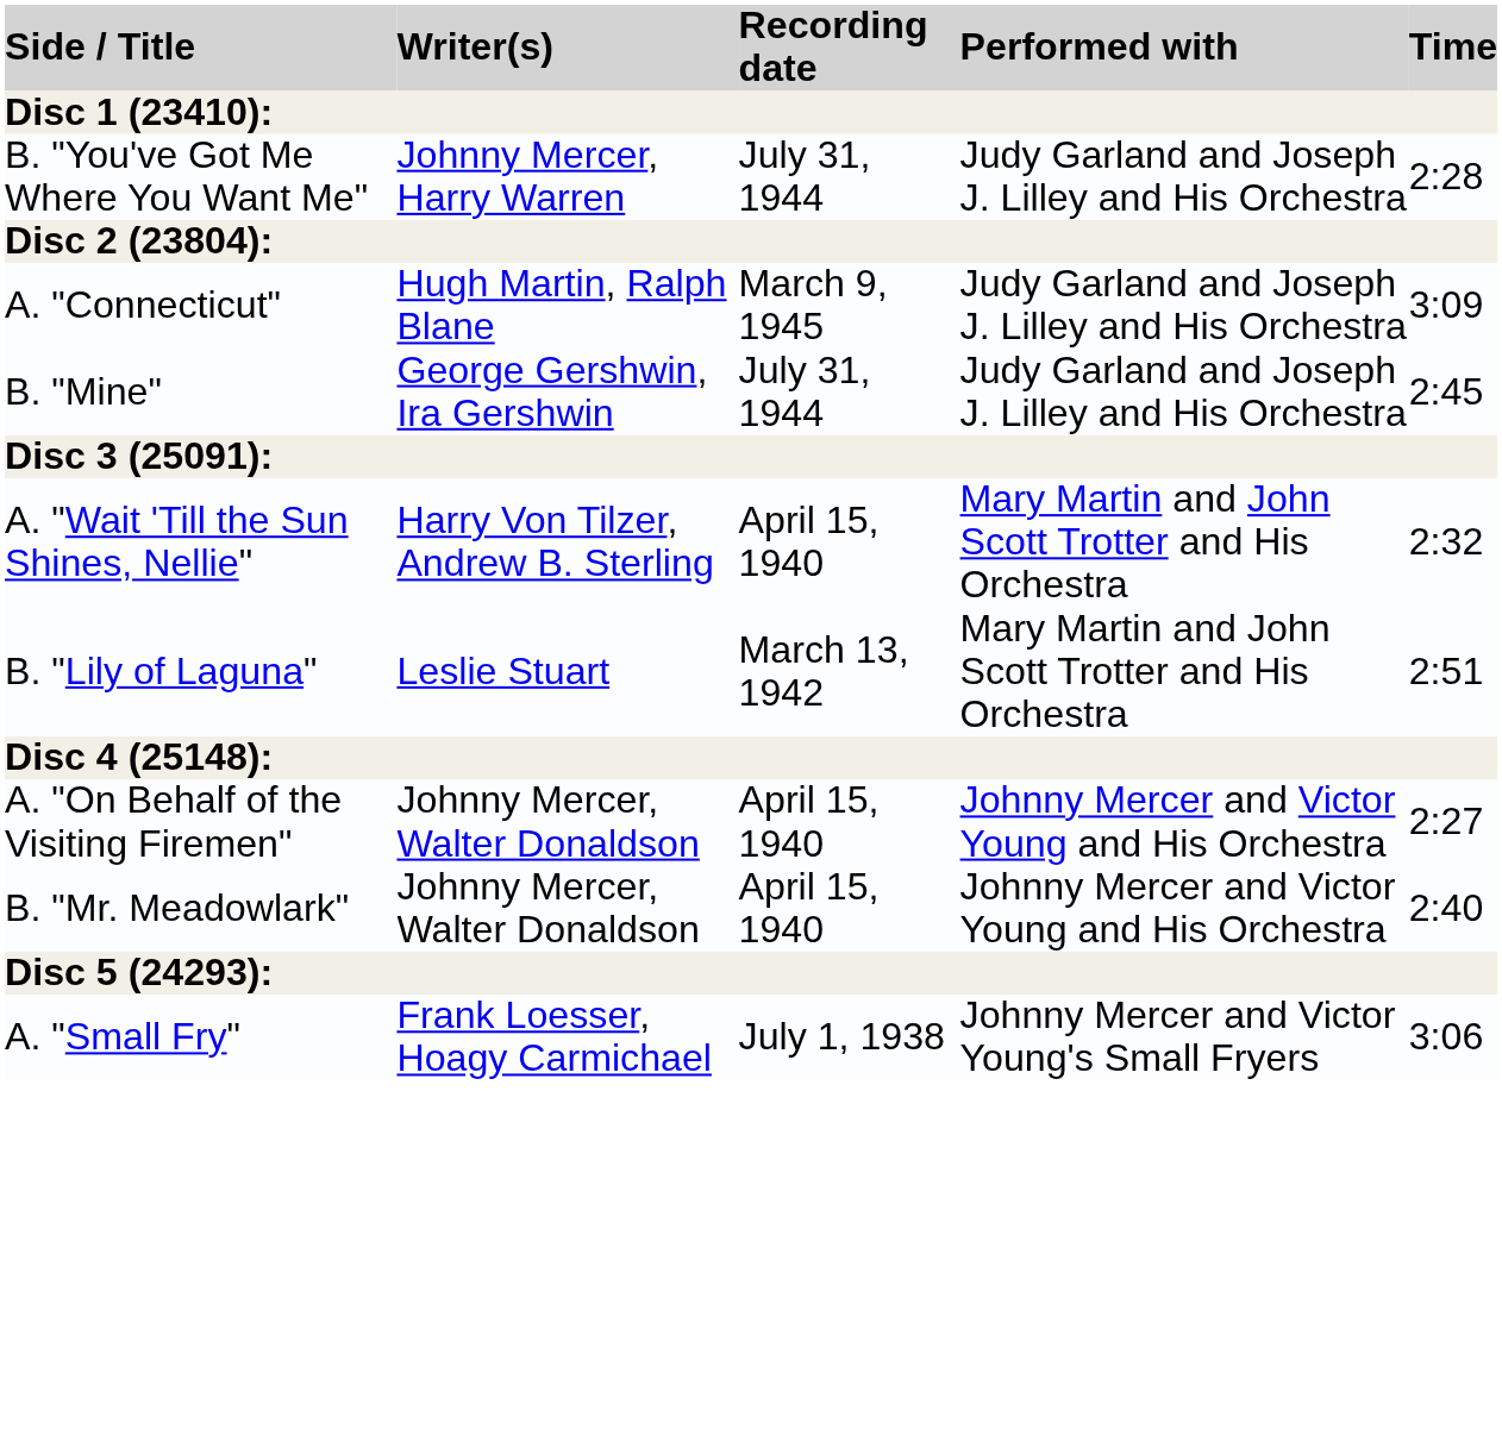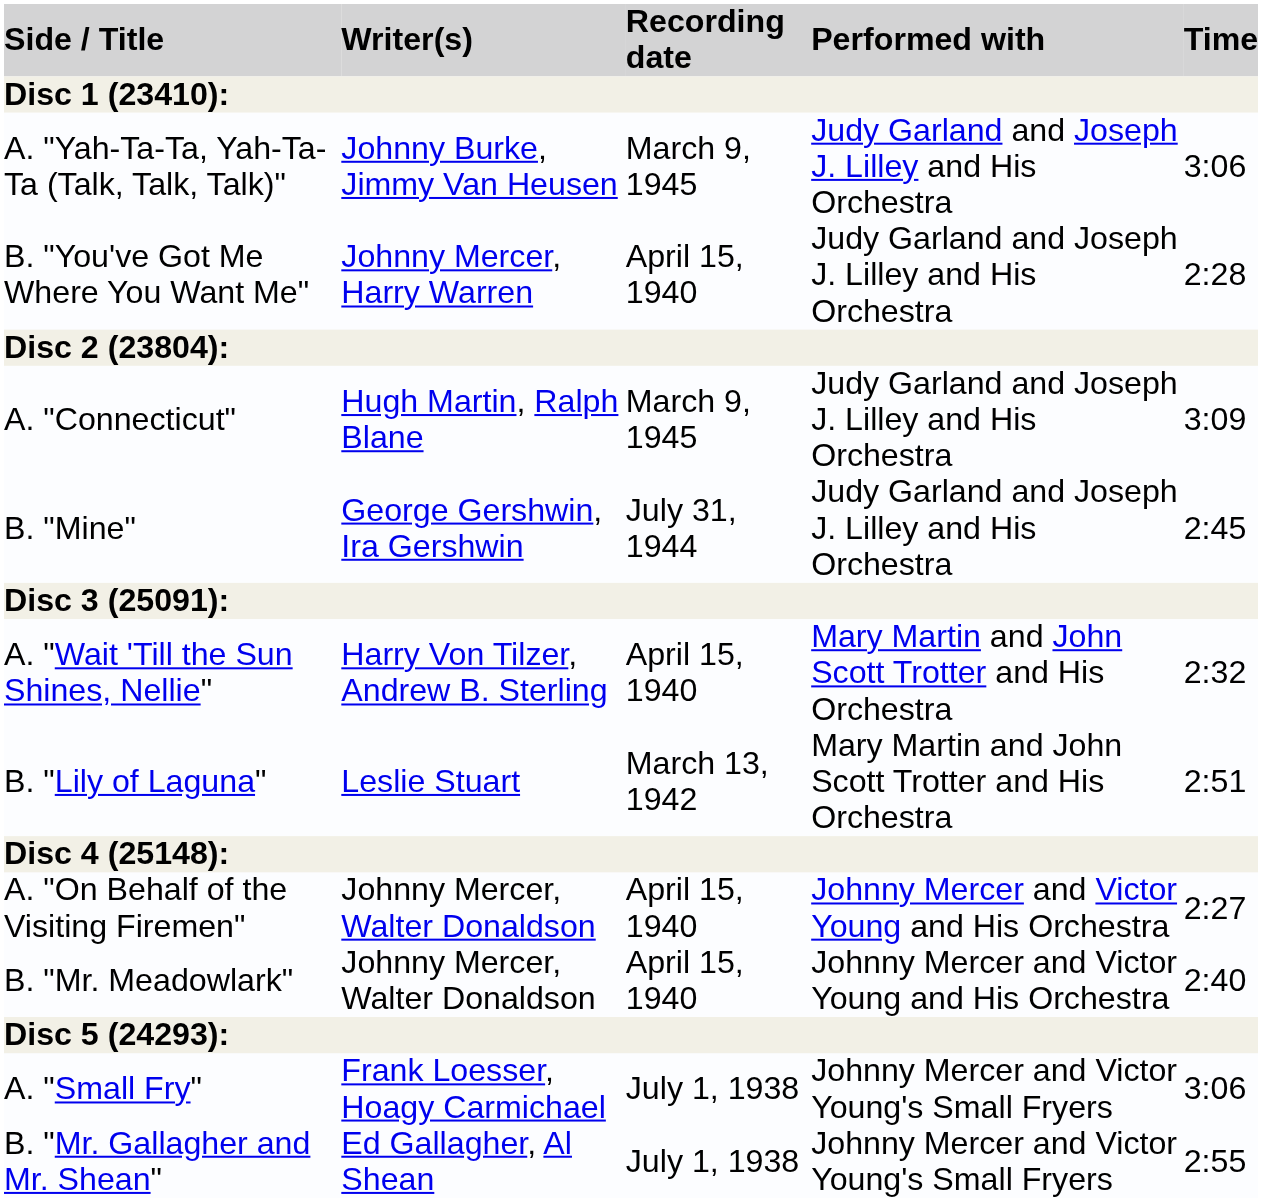+ row: A. "Yah-Ta-Ta, Yah-Ta-Ta (Talk, Talk, Talk)" | Johnny Burke, Jimmy Van Heusen | March 9, 1945 | Judy Garland and Joseph J. Lilley and His Orchestra | 3:06
B. "You've Got Me Where You Want Me" | Recording date: July 31, 1944 -> April 15, 1940
+ row: B. "Mr. Gallagher and Mr. Shean" | Ed Gallagher, Al Shean | July 1, 1938 | Johnny Mercer and Victor Young's Small Fryers | 2:55
